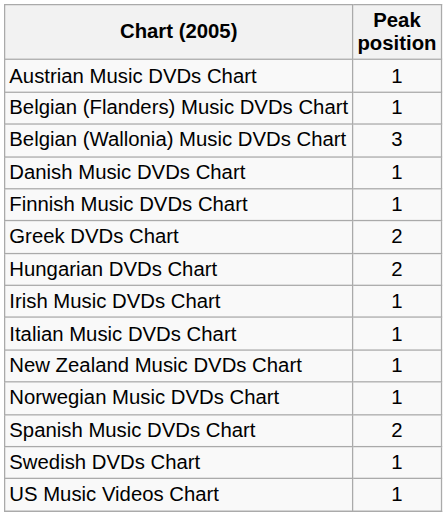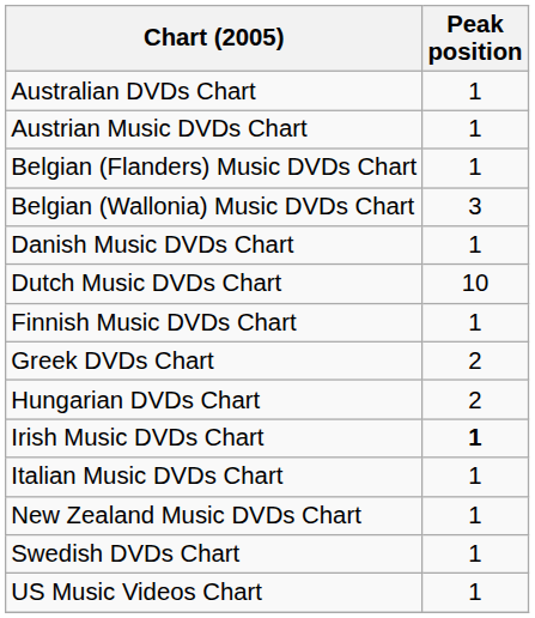+ row: Australian DVDs Chart | 1
+ row: Dutch Music DVDs Chart | 10
Irish Music DVDs Chart | Peak position: normal -> bold
- row: Norwegian Music DVDs Chart | 1
- row: Spanish Music DVDs Chart | 2
